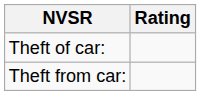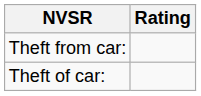rows swapped: Theft of car: <-> Theft from car:
